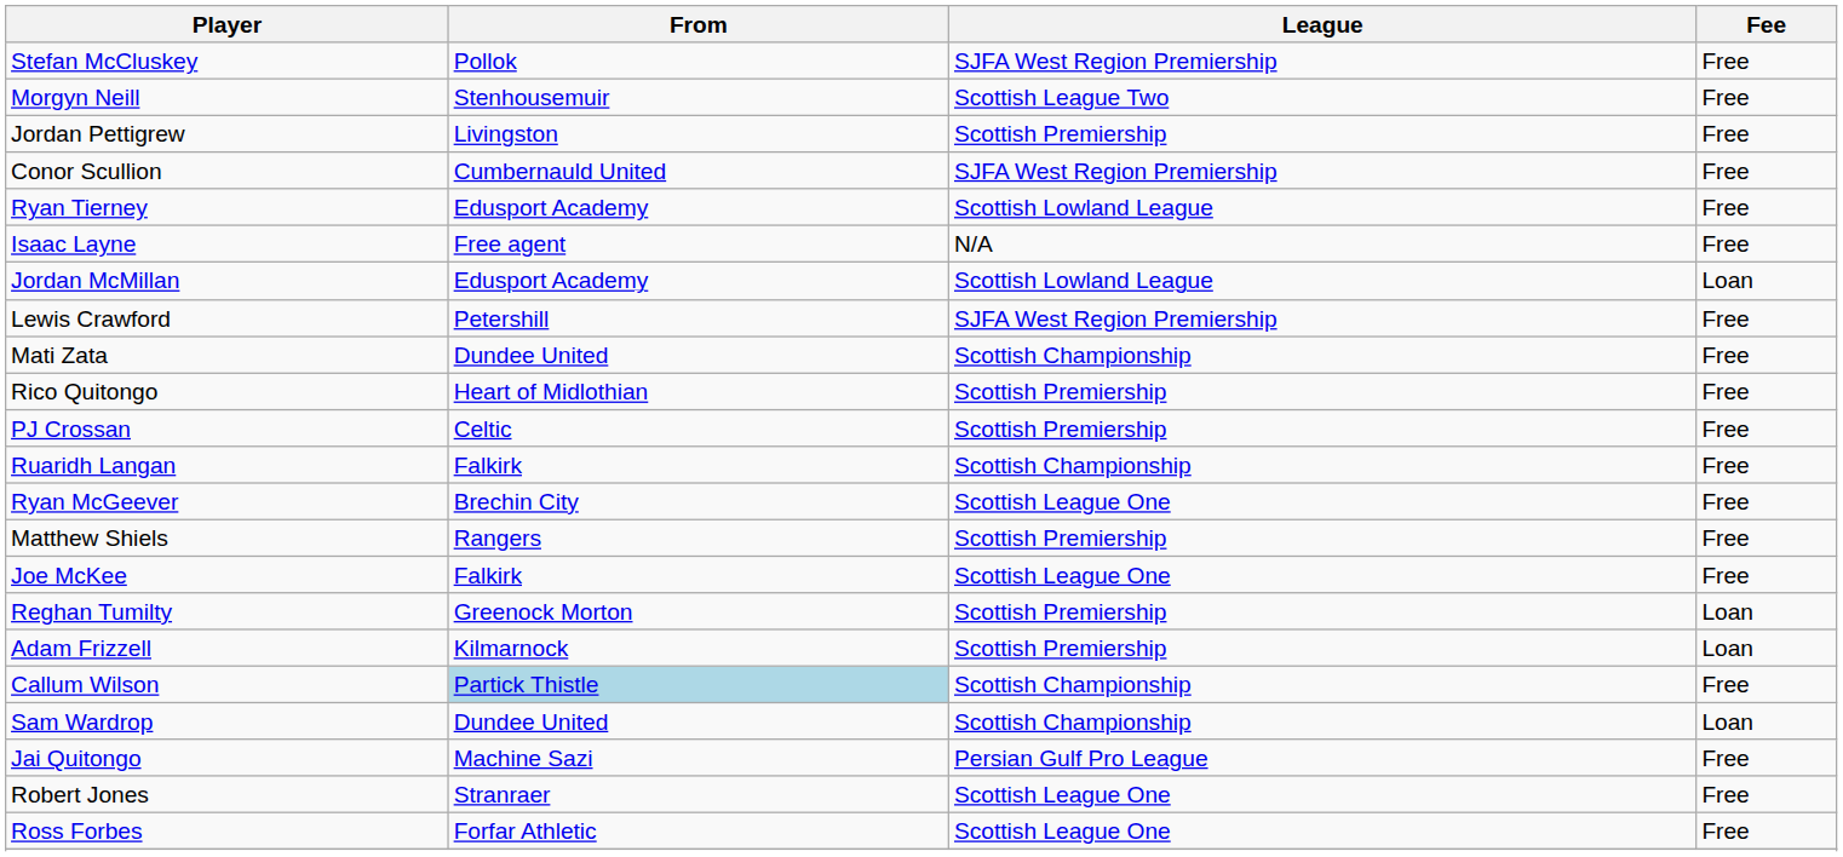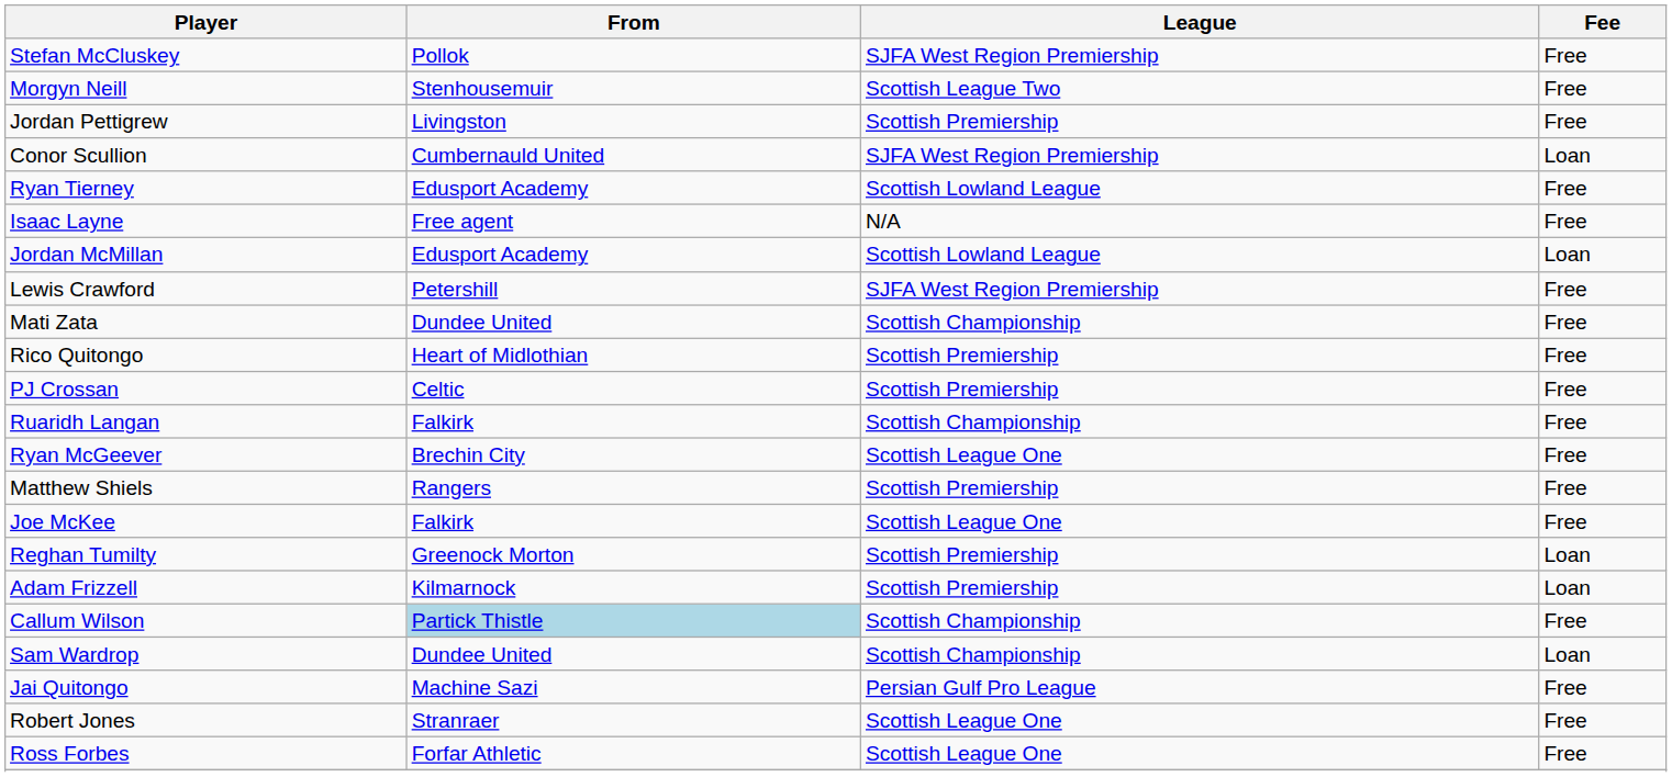Conor Scullion | Fee: Free -> Loan
